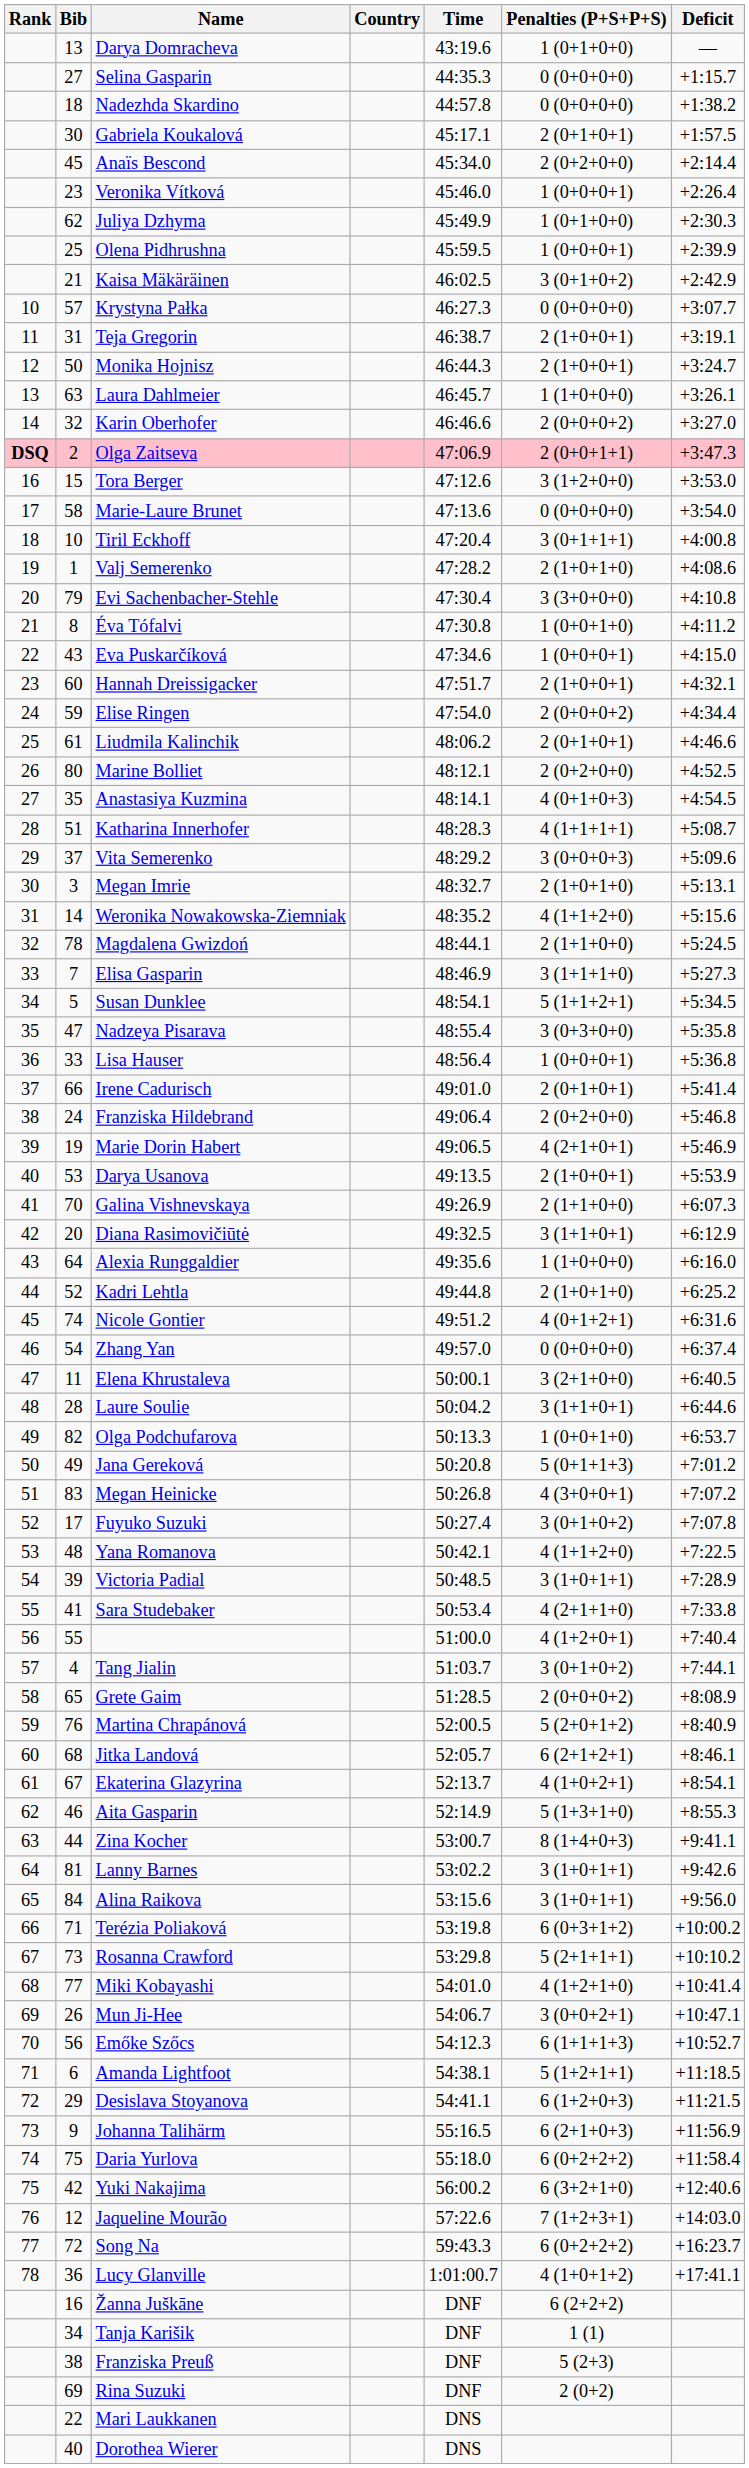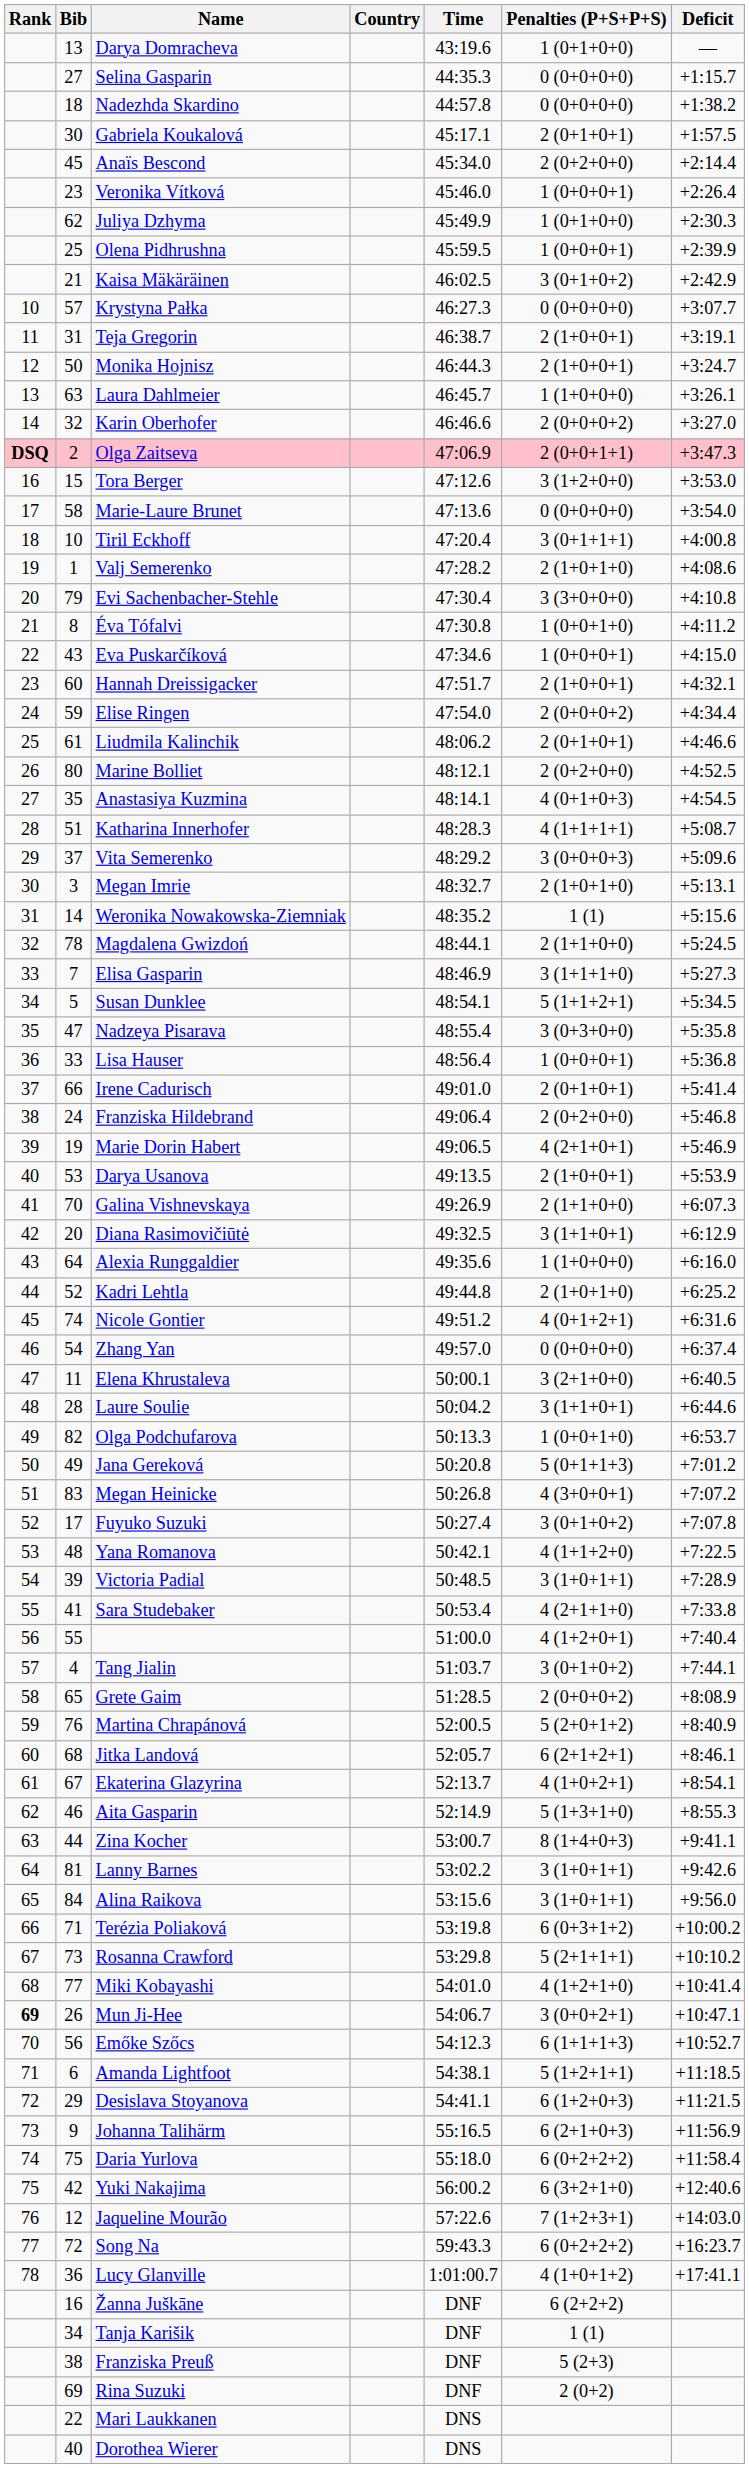Weronika Nowakowska-Ziemniak | Penalties (P+S+P+S): 4 (1+1+2+0) -> 1 (1)
Mun Ji-Hee | Rank: normal -> bold
